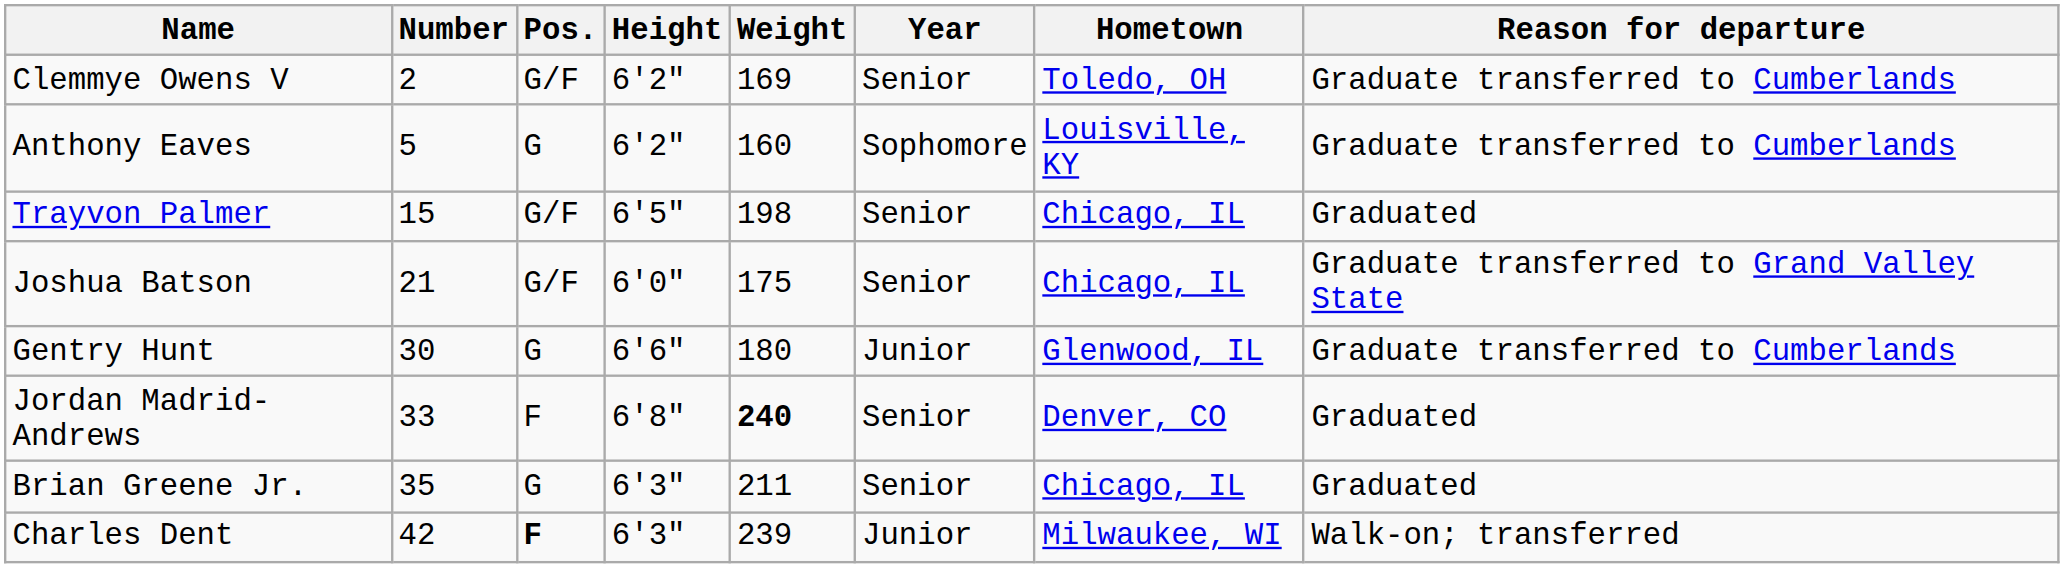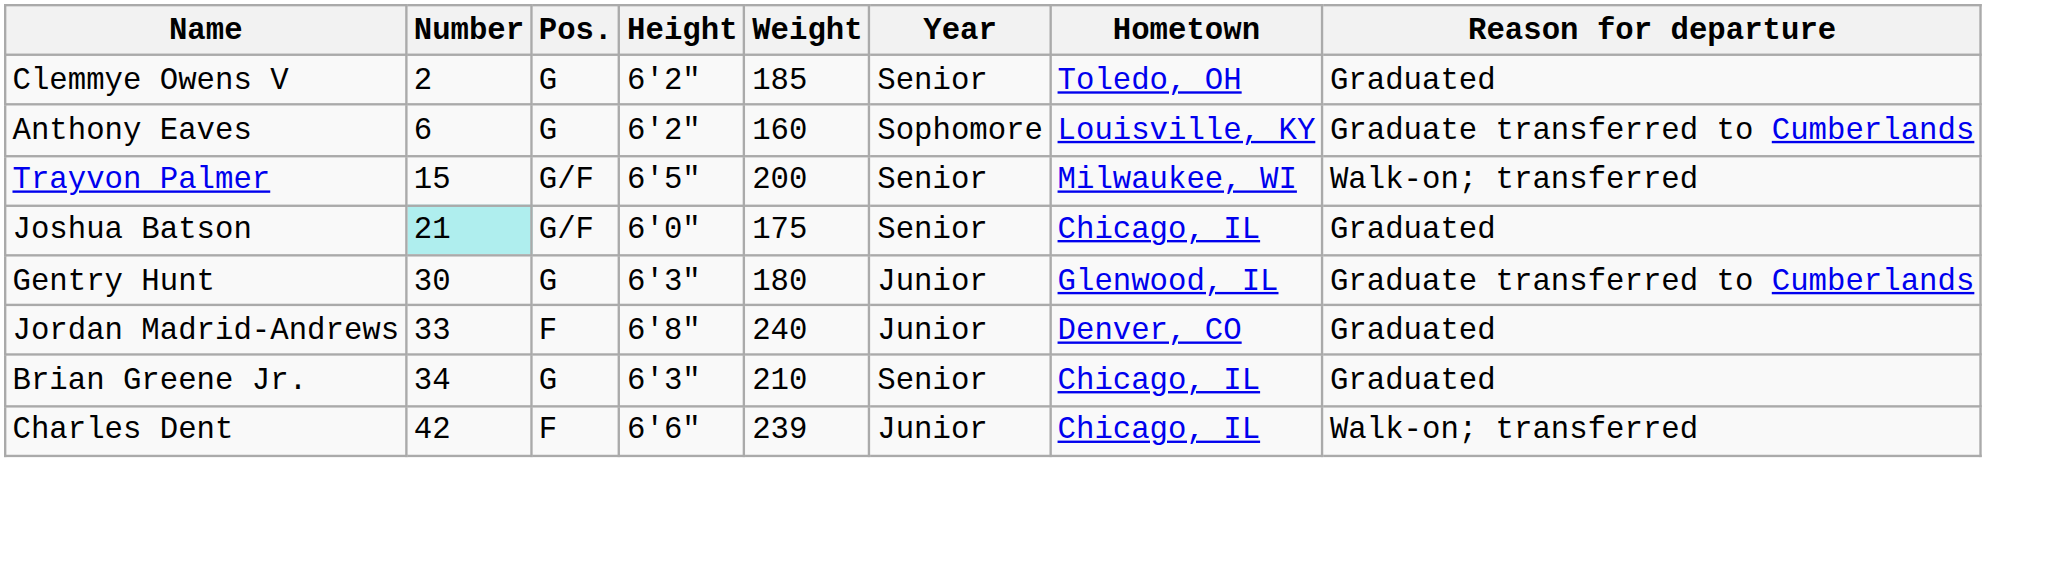Clemmye Owens V | Pos.: G/F -> G
Clemmye Owens V | Weight: 169 -> 185
Clemmye Owens V | Reason for departure: Graduate transferred to Cumberlands -> Graduated
Anthony Eaves | Number: 5 -> 6
Trayvon Palmer | Weight: 198 -> 200
Trayvon Palmer | Hometown: Chicago, IL -> Milwaukee, WI
Trayvon Palmer | Reason for departure: Graduated -> Walk-on; transferred
Joshua Batson | Number: no background -> paleturquoise background
Joshua Batson | Reason for departure: Graduate transferred to Grand Valley State -> Graduated
Gentry Hunt | Height: 6'6" -> 6'3"
Jordan Madrid-Andrews | Weight: bold -> normal
Jordan Madrid-Andrews | Year: Senior -> Junior
Brian Greene Jr. | Number: 35 -> 34
Brian Greene Jr. | Weight: 211 -> 210
Charles Dent | Pos.: bold -> normal
Charles Dent | Height: 6'3" -> 6'6"
Charles Dent | Hometown: Milwaukee, WI -> Chicago, IL
